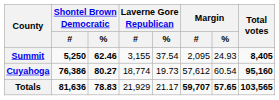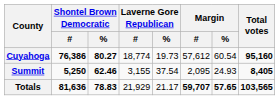rows swapped: Cuyahoga <-> Summit
